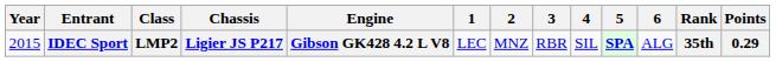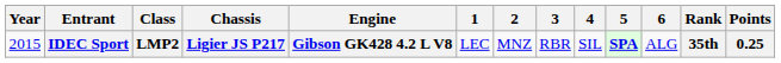IDEC Sport | Points: 0.29 -> 0.25
